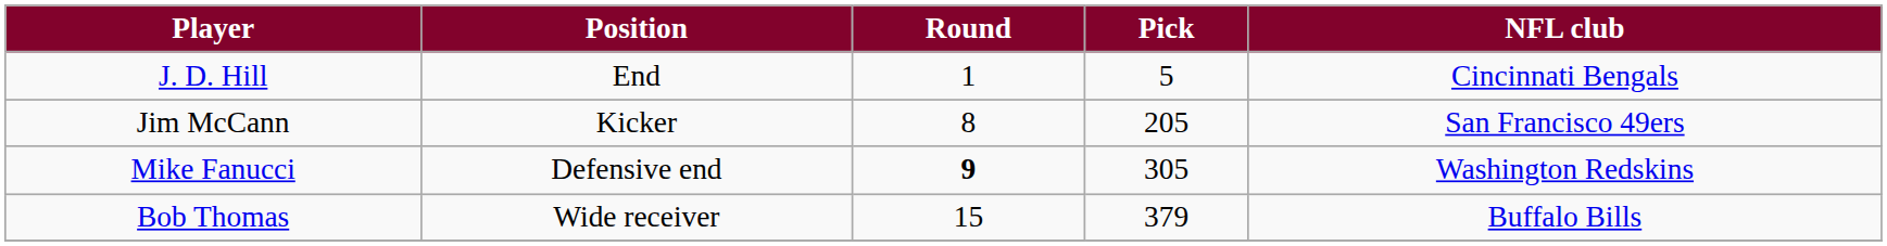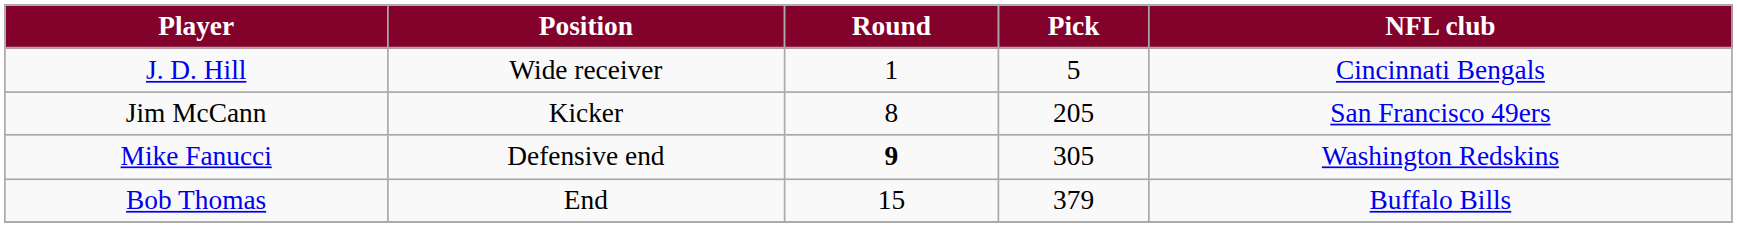J. D. Hill | Position: End -> Wide receiver
Bob Thomas | Position: Wide receiver -> End
